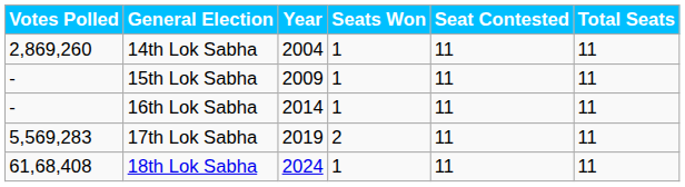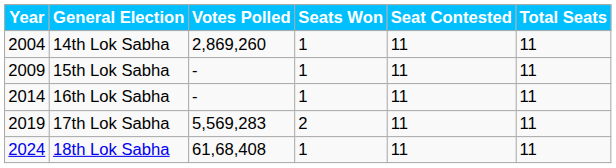columns swapped: Year <-> Votes Polled
